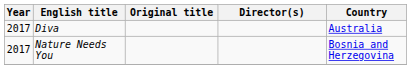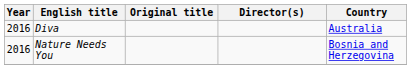Diva | Year: 2017 -> 2016
Nature Needs You | Year: 2017 -> 2016
